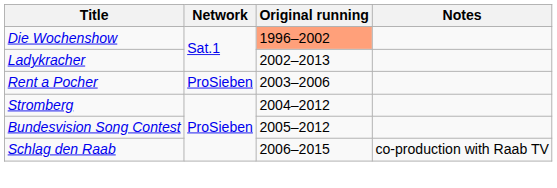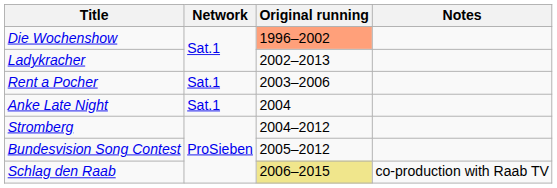Rent a Pocher | Network: ProSieben -> Sat.1
+ row: Anke Late Night | Sat.1 | 2004
Schlag den Raab | Original running: no background -> khaki background
